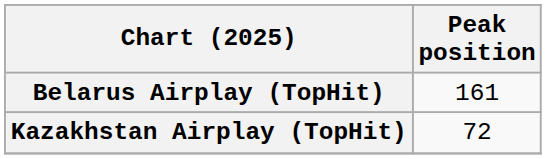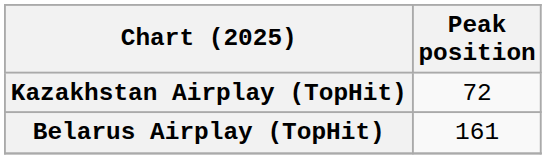rows swapped: Belarus Airplay (TopHit) <-> Kazakhstan Airplay (TopHit)
